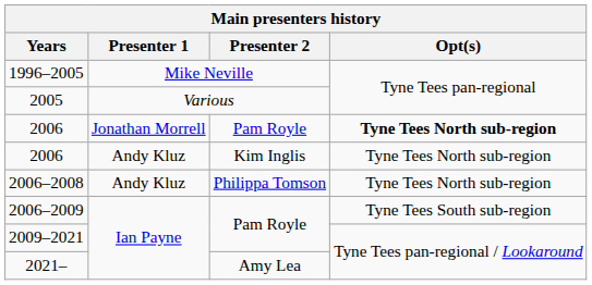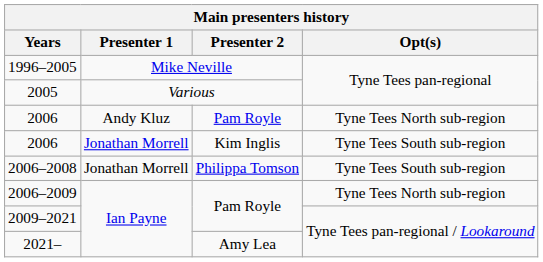2006 / Pam Royle | Presenter 1: Jonathan Morrell -> Andy Kluz
2006 / Pam Royle | Opt(s): bold -> normal
2006 / Kim Inglis | Presenter 1: Andy Kluz -> Jonathan Morrell
2006 / Kim Inglis | Opt(s): Tyne Tees North sub-region -> Tyne Tees South sub-region
2006–2008 | Presenter 1: Andy Kluz -> Jonathan Morrell
2006–2008 | Opt(s): Tyne Tees North sub-region -> Tyne Tees South sub-region
2006–2009 | Opt(s): Tyne Tees South sub-region -> Tyne Tees North sub-region
